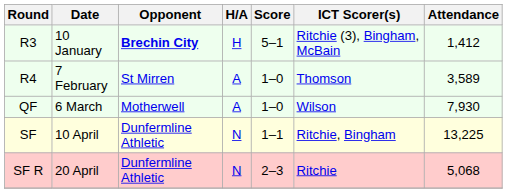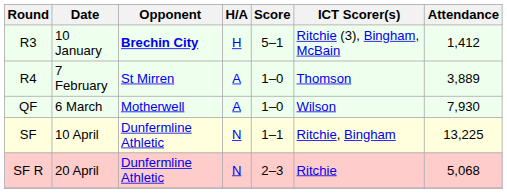R4 | Attendance: 3,589 -> 3,889
